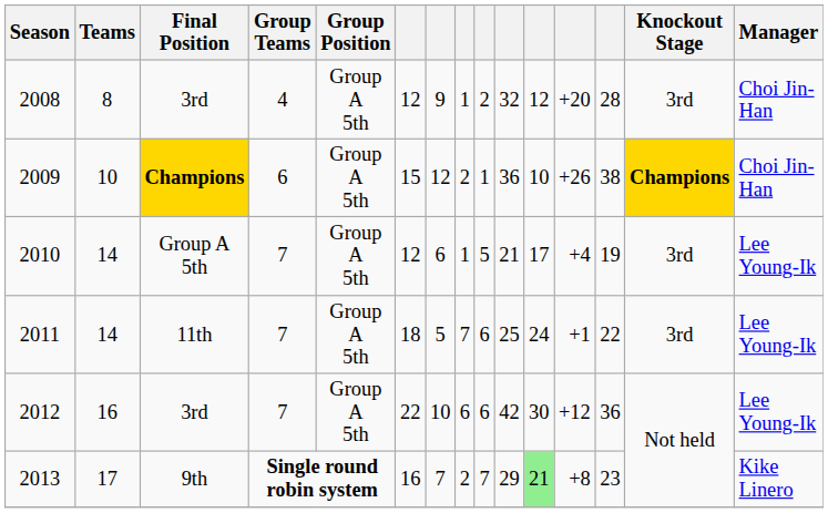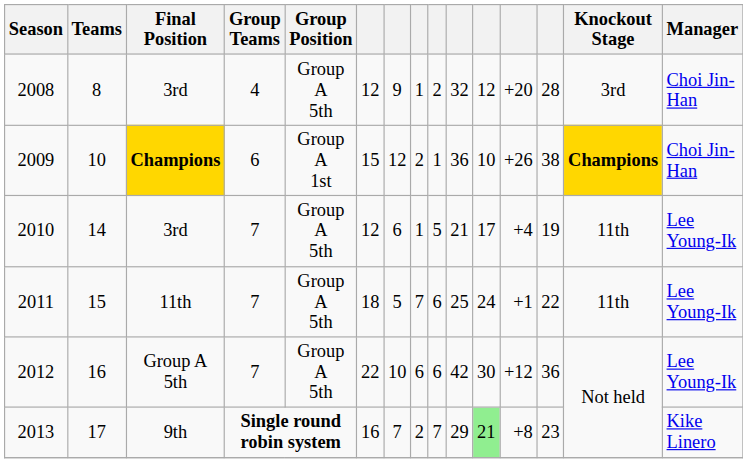2009 | Group Position: Group A 5th -> Group A 1st
2010 | Final Position: Group A 5th -> 3rd
2010 | Knockout Stage: 3rd -> 11th
2011 | Teams: 14 -> 15
2011 | Knockout Stage: 3rd -> 11th
2012 | Final Position: 3rd -> Group A 5th
